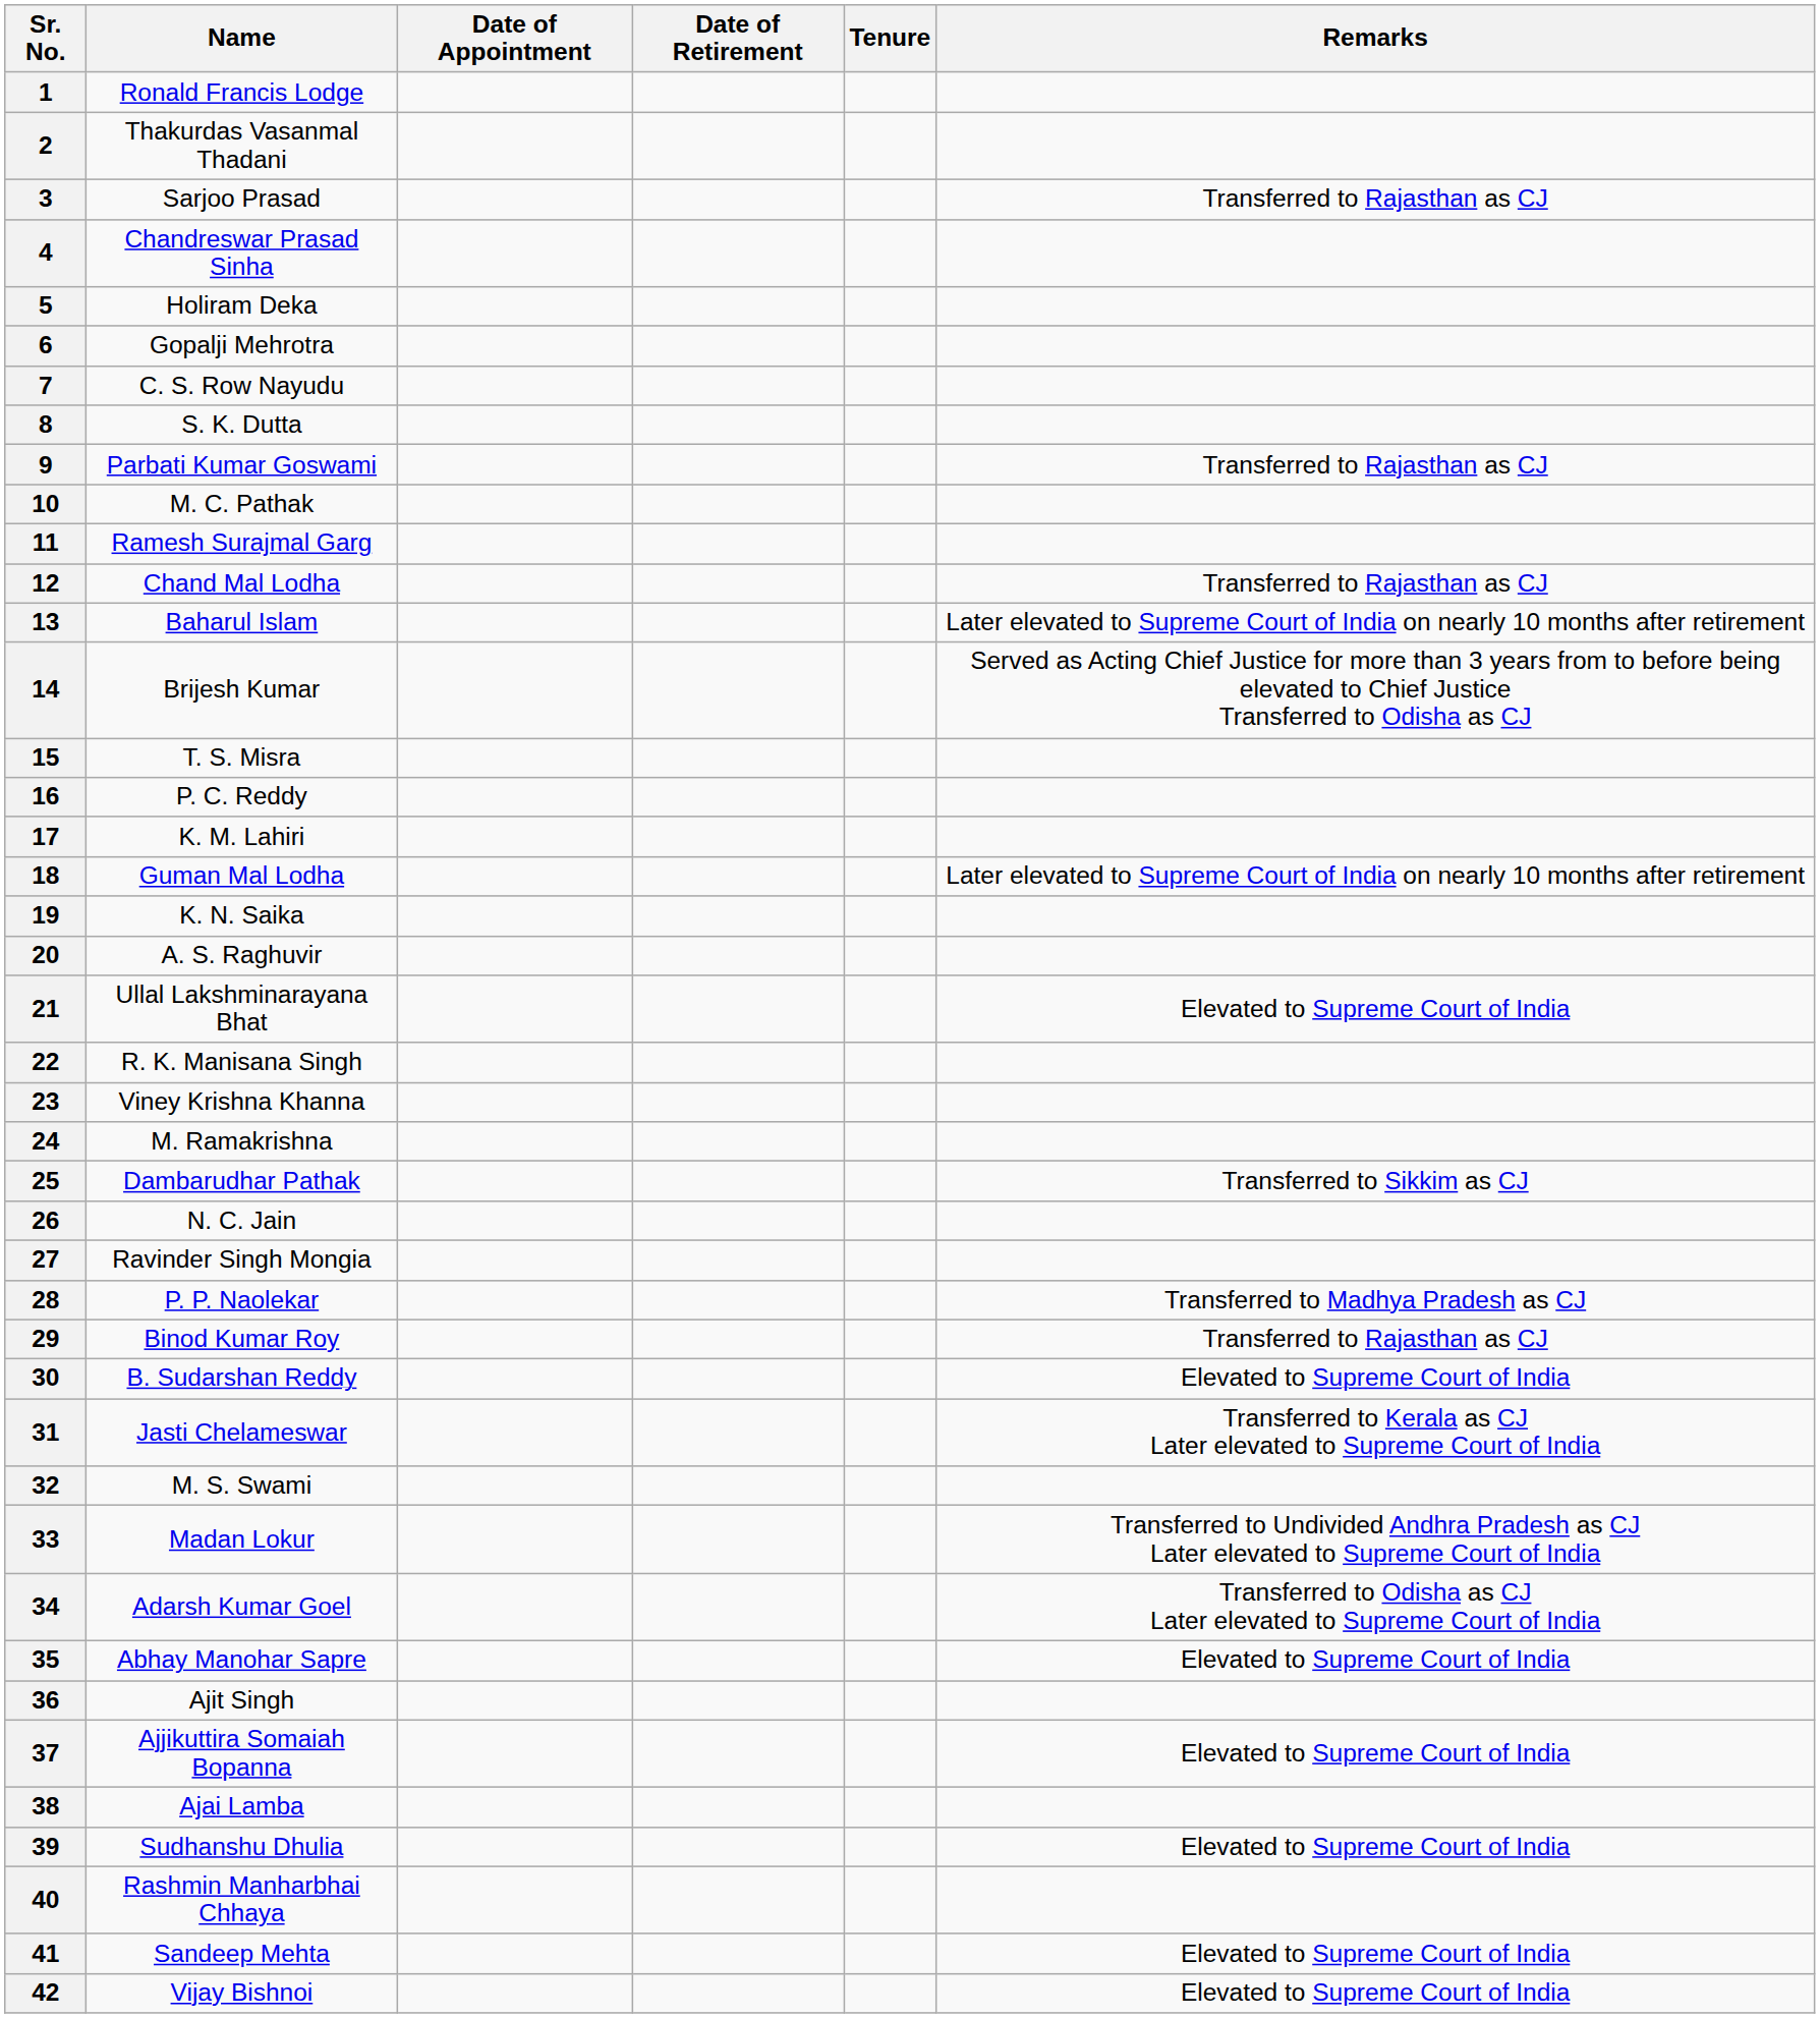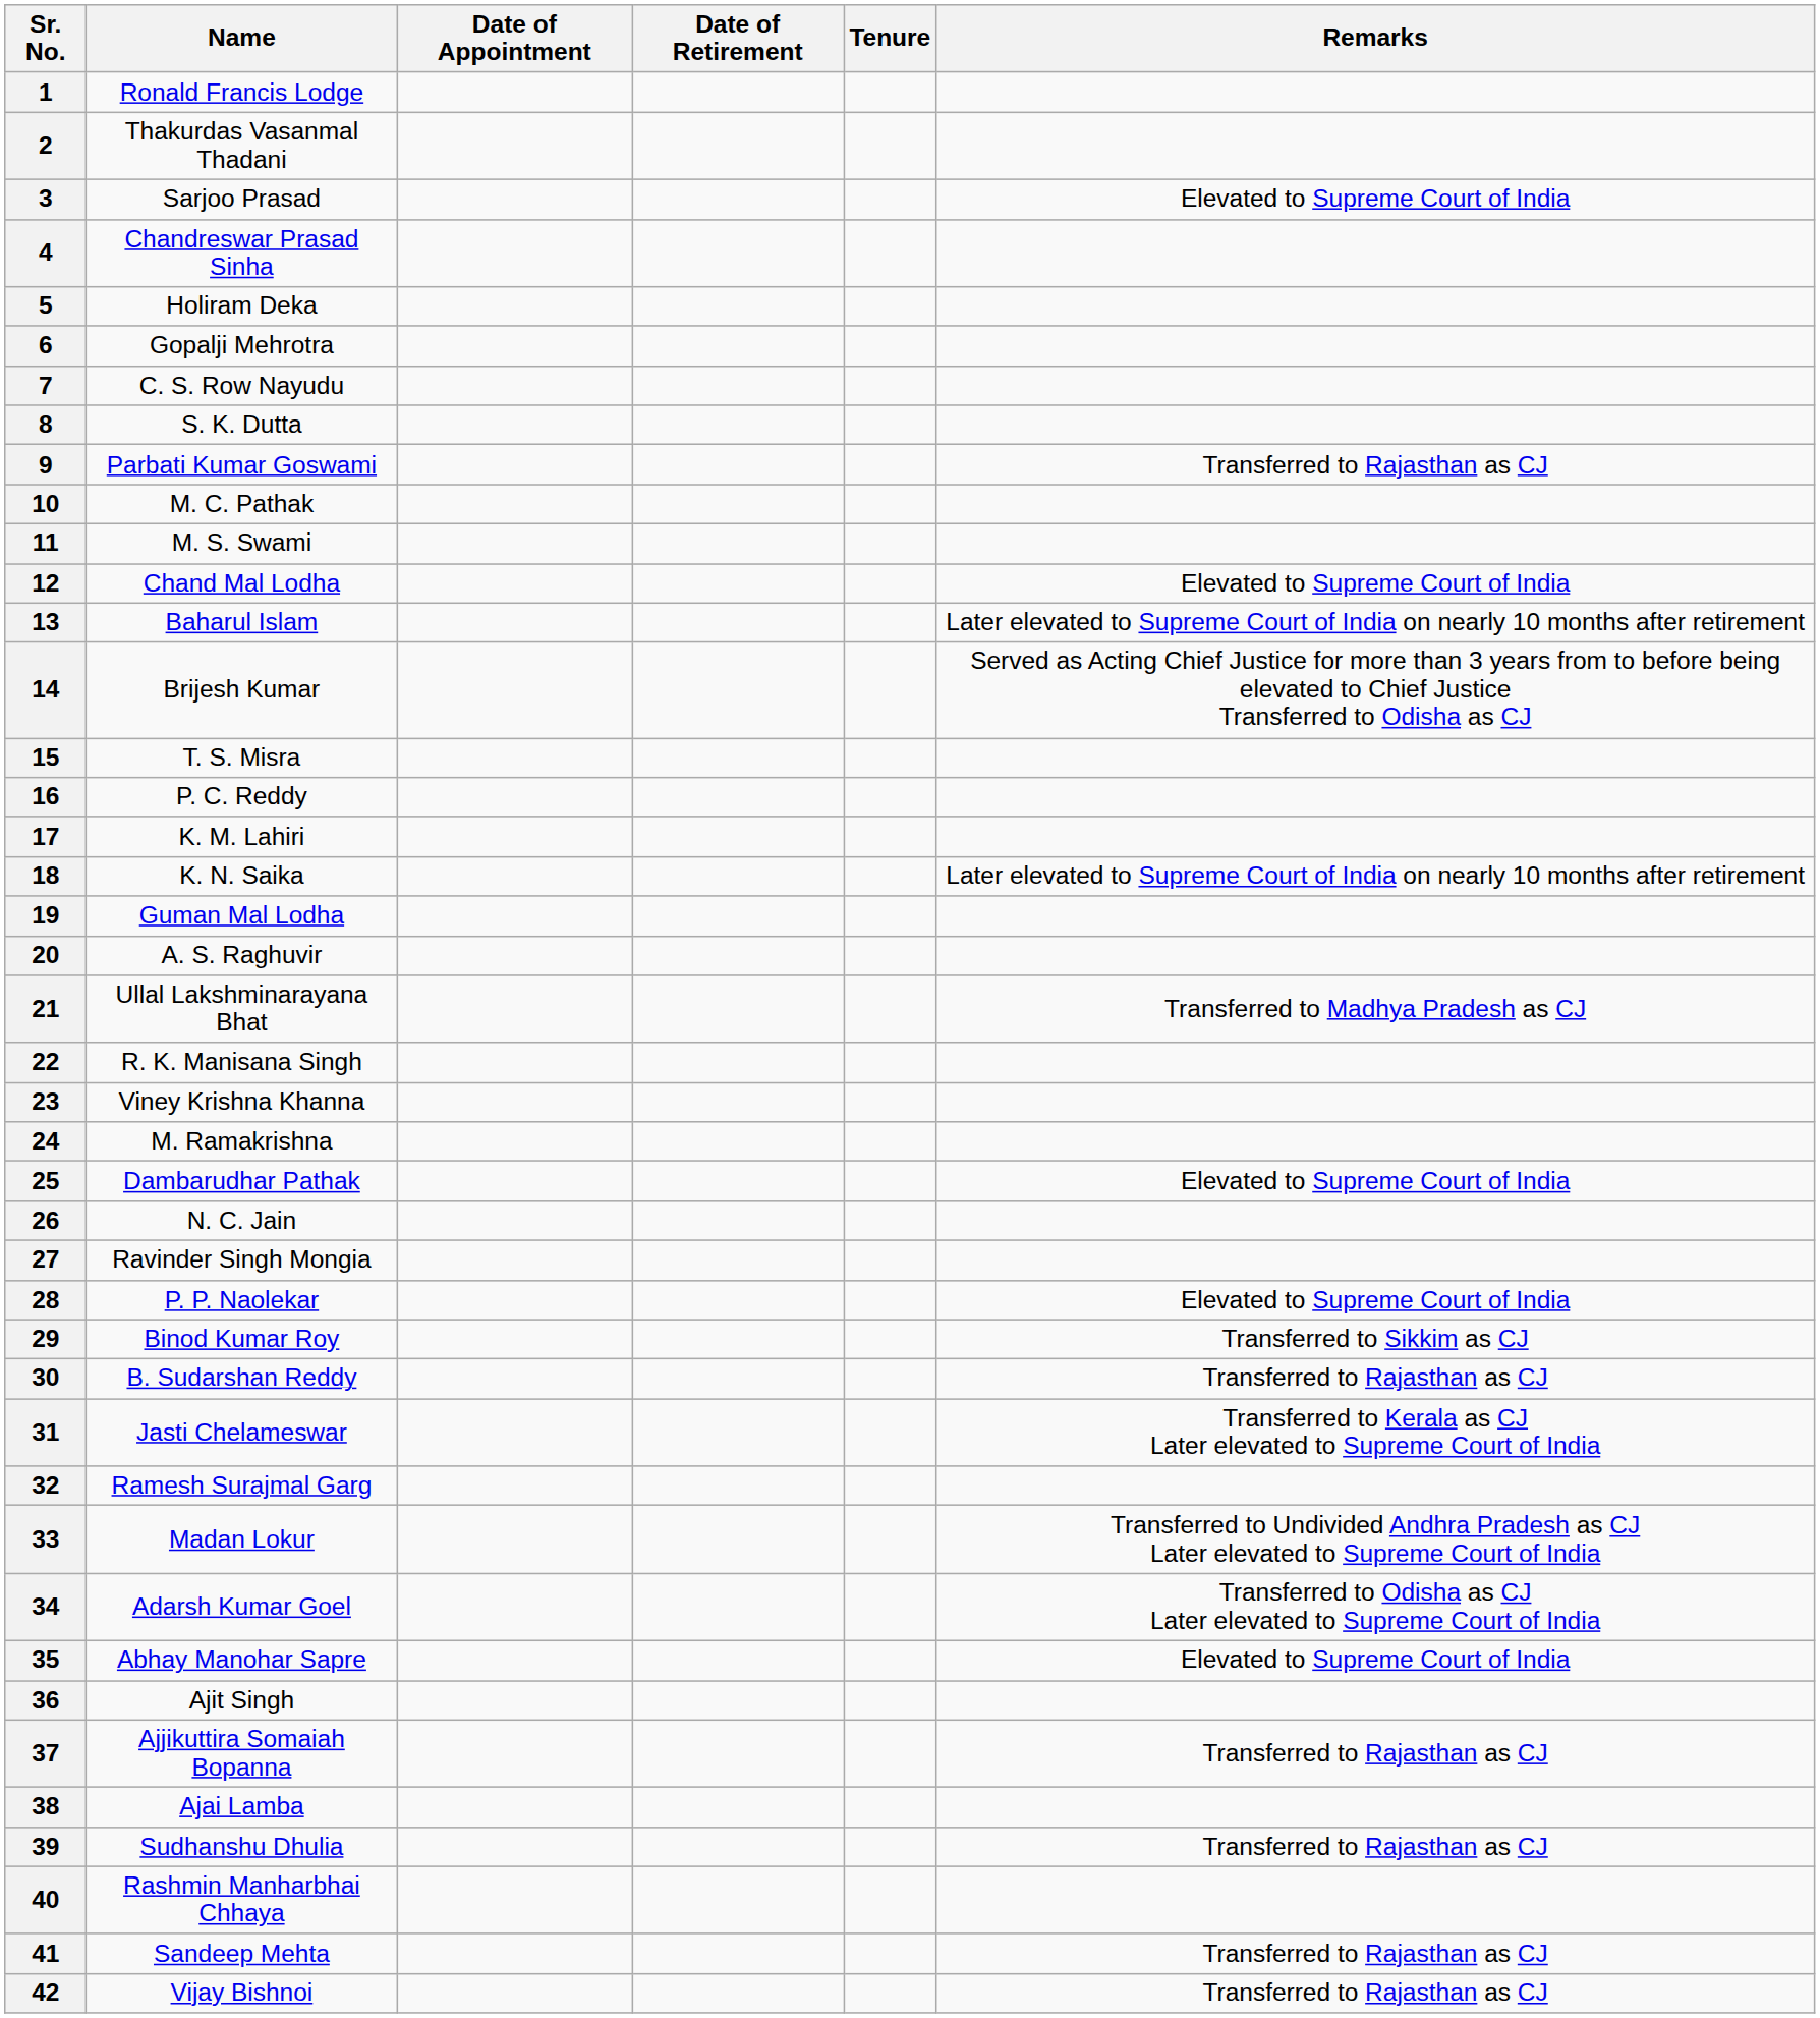3 | Remarks: Transferred to Rajasthan as CJ -> Elevated to Supreme Court of India
11 | Name: Ramesh Surajmal Garg -> M. S. Swami
12 | Remarks: Transferred to Rajasthan as CJ -> Elevated to Supreme Court of India
18 | Name: Guman Mal Lodha -> K. N. Saika
19 | Name: K. N. Saika -> Guman Mal Lodha
21 | Remarks: Elevated to Supreme Court of India -> Transferred to Madhya Pradesh as CJ
25 | Remarks: Transferred to Sikkim as CJ -> Elevated to Supreme Court of India
28 | Remarks: Transferred to Madhya Pradesh as CJ -> Elevated to Supreme Court of India
29 | Remarks: Transferred to Rajasthan as CJ -> Transferred to Sikkim as CJ
30 | Remarks: Elevated to Supreme Court of India -> Transferred to Rajasthan as CJ
32 | Name: M. S. Swami -> Ramesh Surajmal Garg
37 | Remarks: Elevated to Supreme Court of India -> Transferred to Rajasthan as CJ
39 | Remarks: Elevated to Supreme Court of India -> Transferred to Rajasthan as CJ
41 | Remarks: Elevated to Supreme Court of India -> Transferred to Rajasthan as CJ
42 | Remarks: Elevated to Supreme Court of India -> Transferred to Rajasthan as CJ
